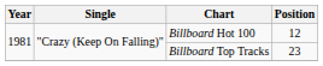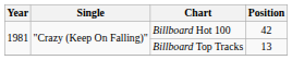Billboard Hot 100 | Position: 12 -> 42
Billboard Top Tracks | Position: 23 -> 13
